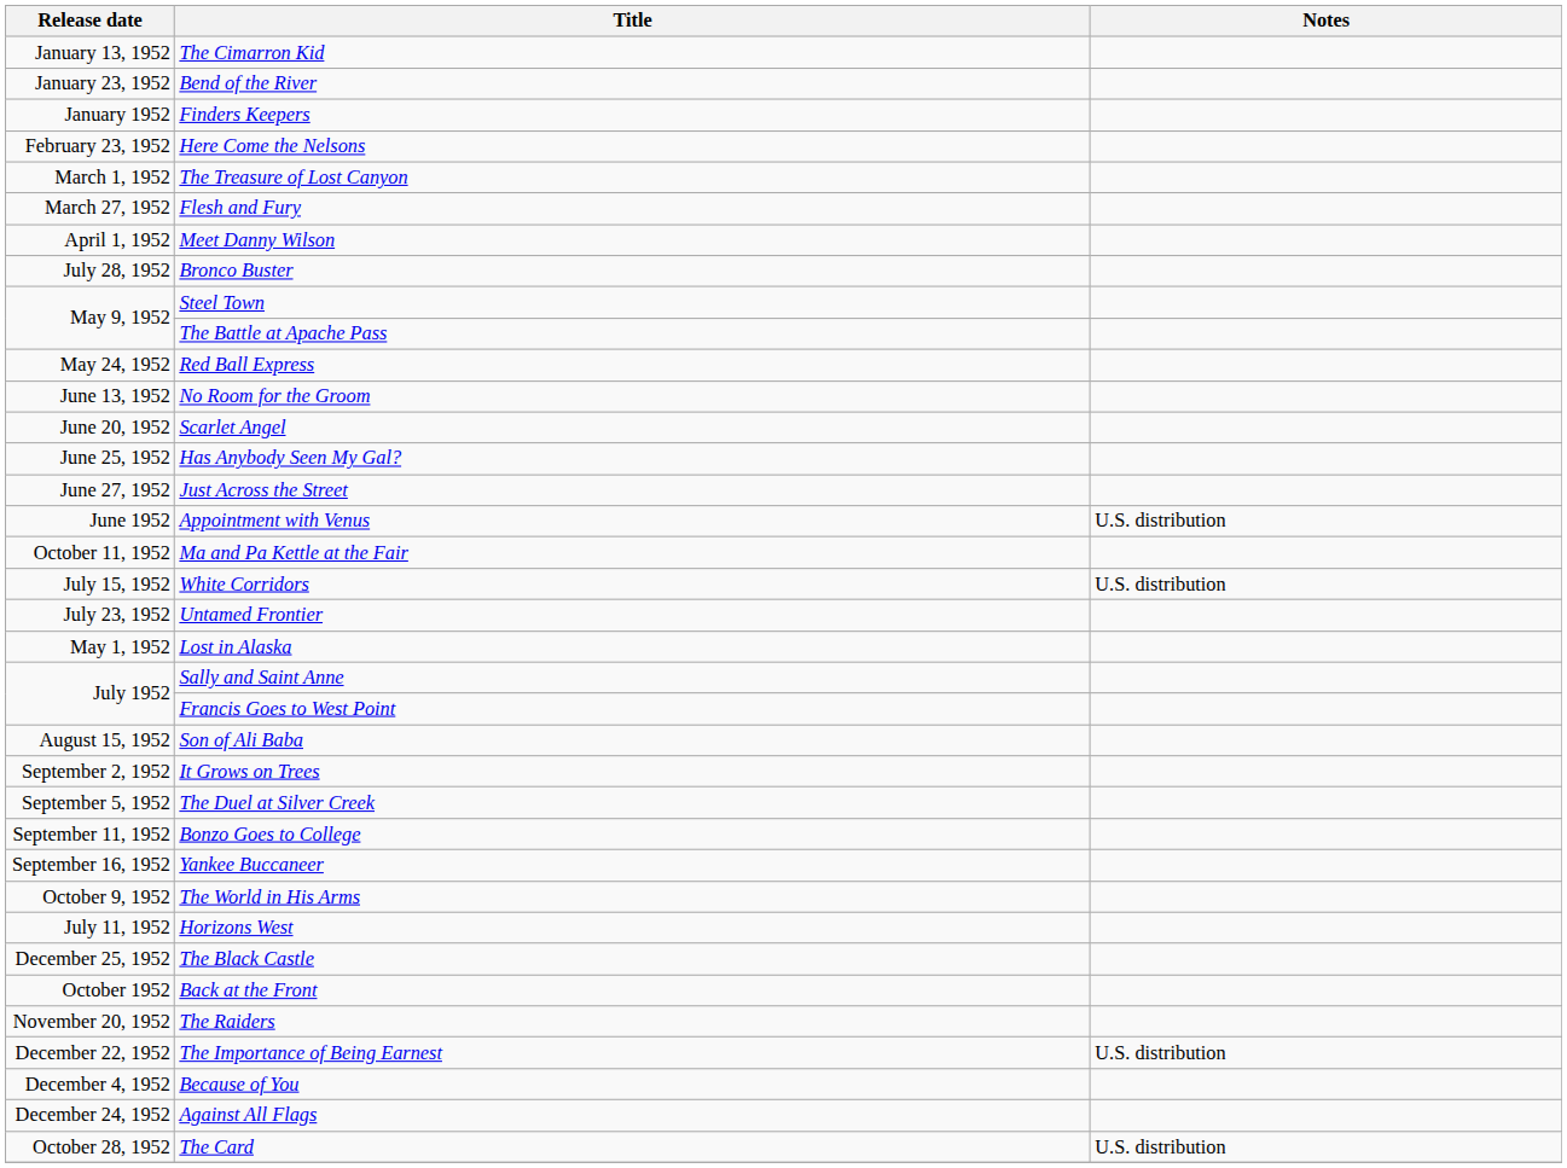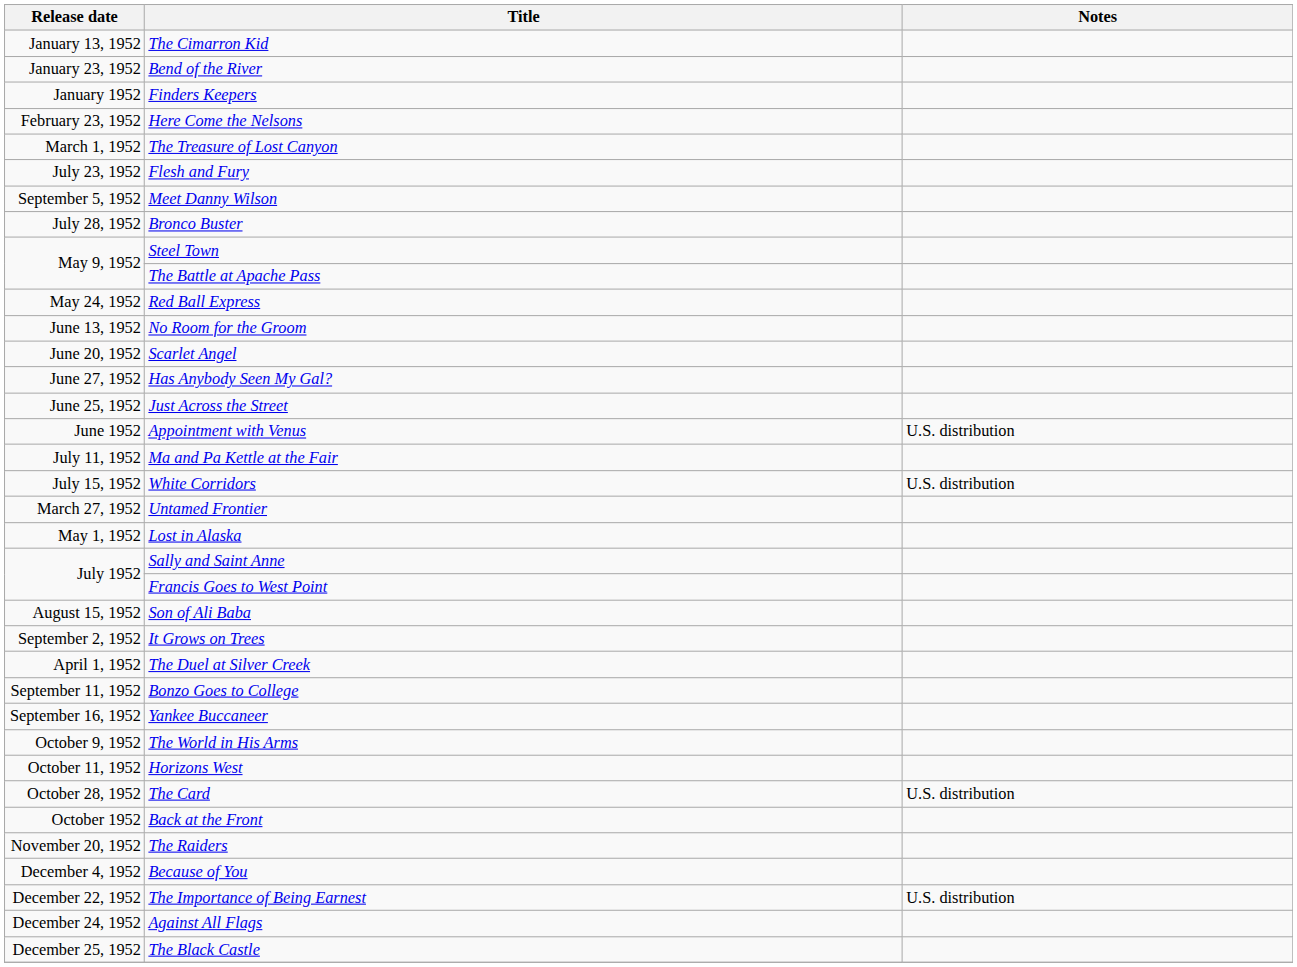Flesh and Fury | Release date: March 27, 1952 -> July 23, 1952
Meet Danny Wilson | Release date: April 1, 1952 -> September 5, 1952
Has Anybody Seen My Gal? | Release date: June 25, 1952 -> June 27, 1952
Just Across the Street | Release date: June 27, 1952 -> June 25, 1952
Ma and Pa Kettle at the Fair | Release date: October 11, 1952 -> July 11, 1952
Untamed Frontier | Release date: July 23, 1952 -> March 27, 1952
The Duel at Silver Creek | Release date: September 5, 1952 -> April 1, 1952
Horizons West | Release date: July 11, 1952 -> October 11, 1952
rows swapped: The Card <-> The Black Castle
rows swapped: Because of You <-> The Importance of Being Earnest
